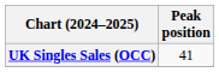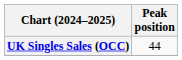UK Singles Sales (OCC) | Peak position: 41 -> 44
